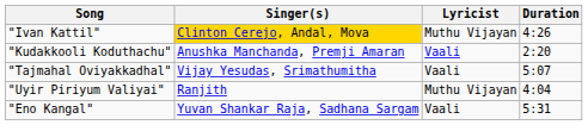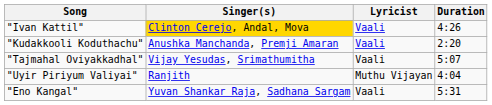"Ivan Kattil" | Lyricist: Muthu Vijayan -> Vaali
